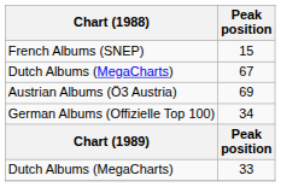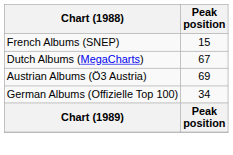- row: Dutch Albums (MegaCharts) | 33
